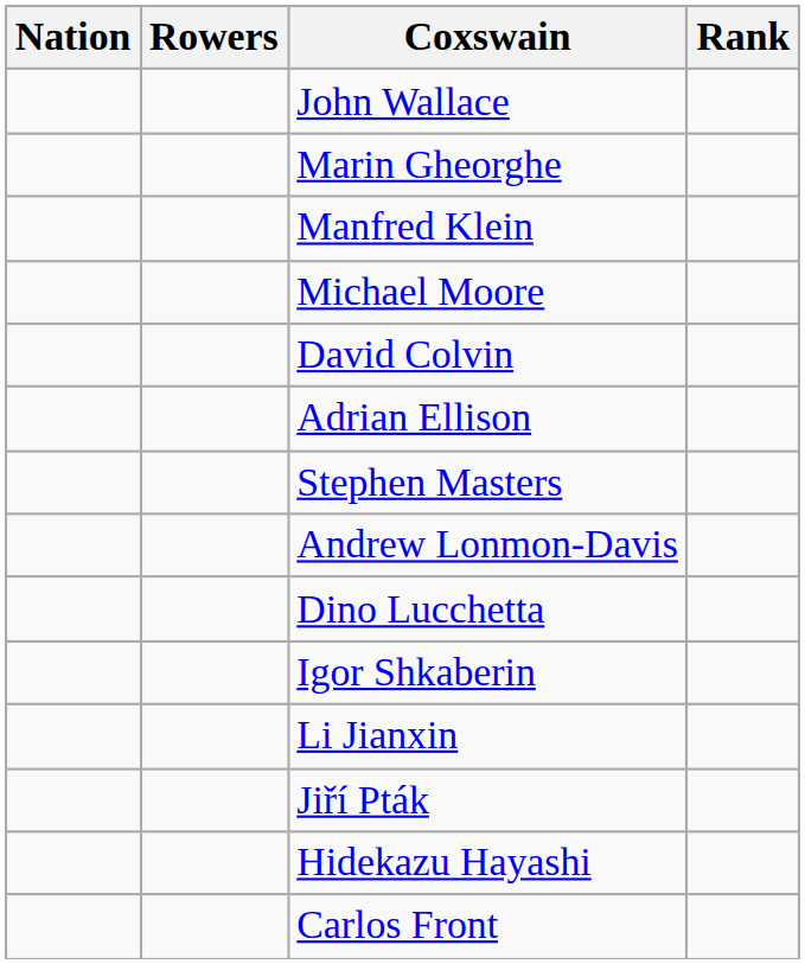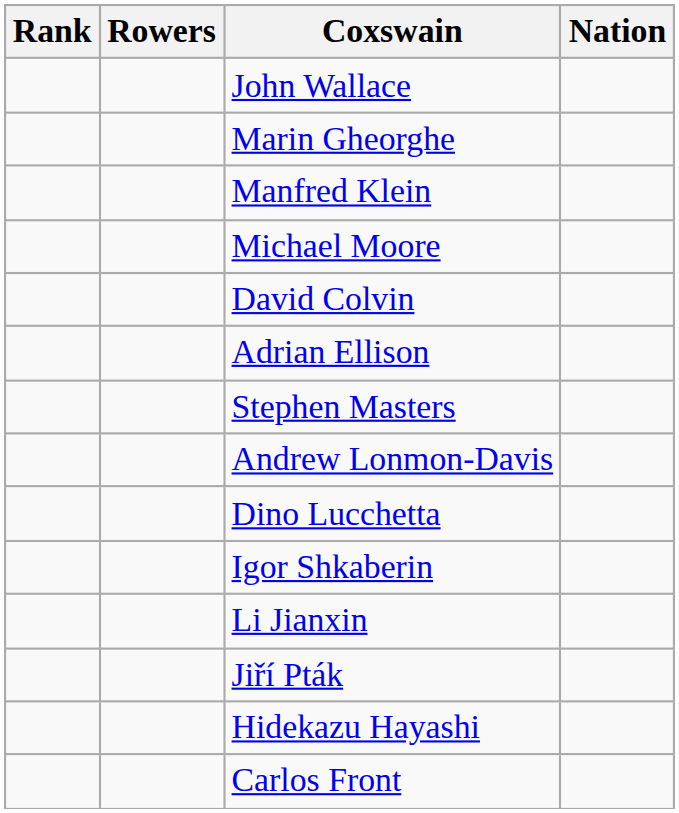columns swapped: Rank <-> Nation
